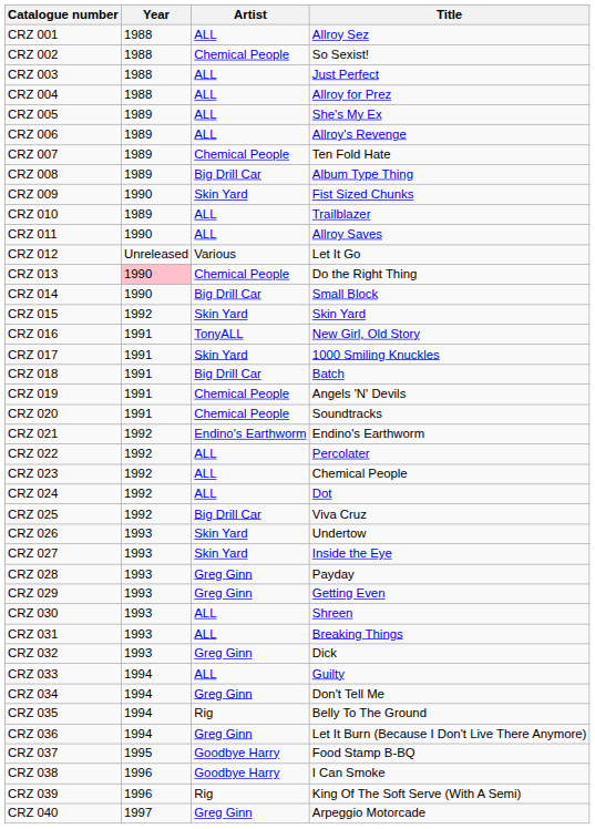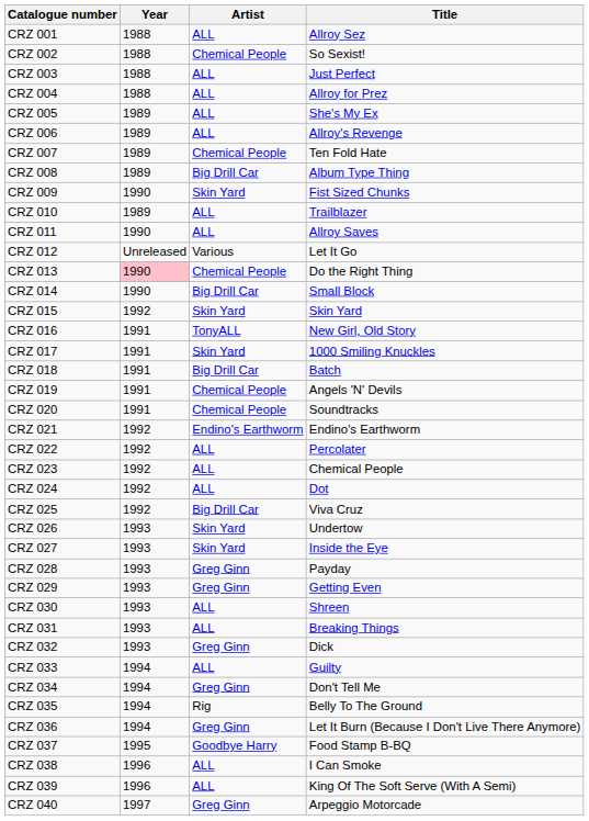CRZ 038 | Artist: Goodbye Harry -> ALL
CRZ 039 | Artist: Rig -> ALL
